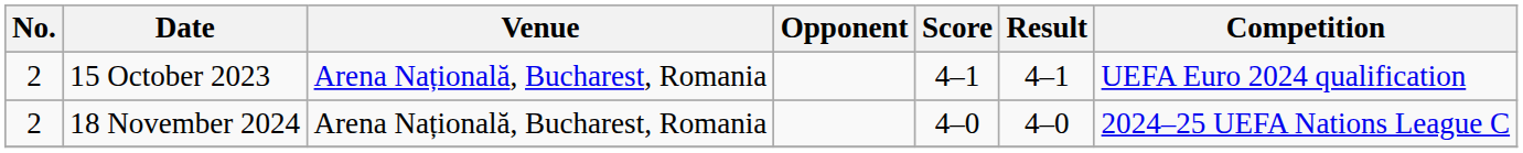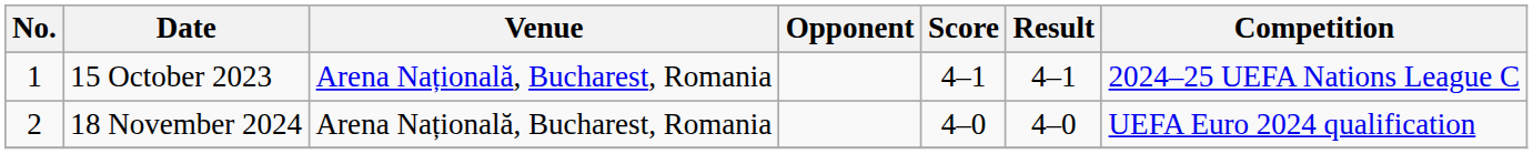15 October 2023 | No.: 2 -> 1
15 October 2023 | Competition: UEFA Euro 2024 qualification -> 2024–25 UEFA Nations League C
18 November 2024 | Competition: 2024–25 UEFA Nations League C -> UEFA Euro 2024 qualification
